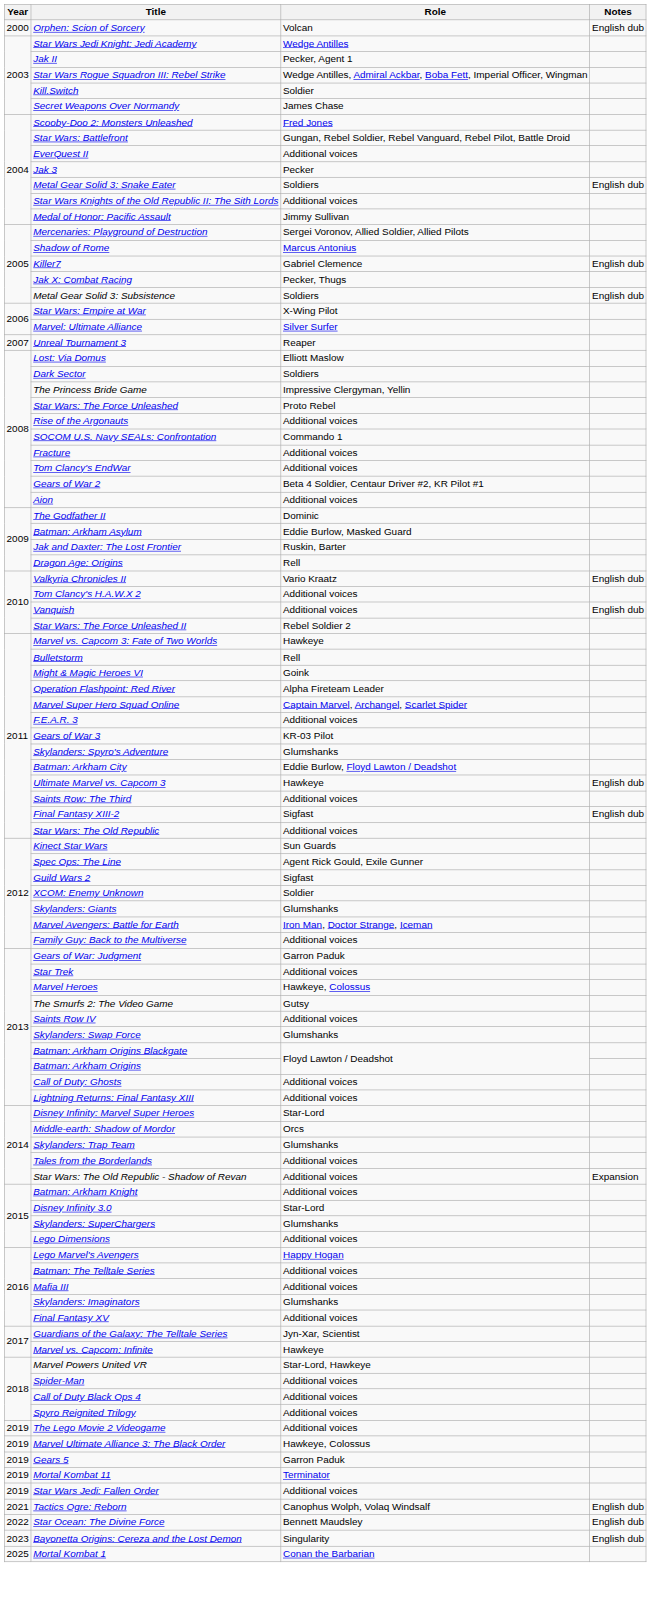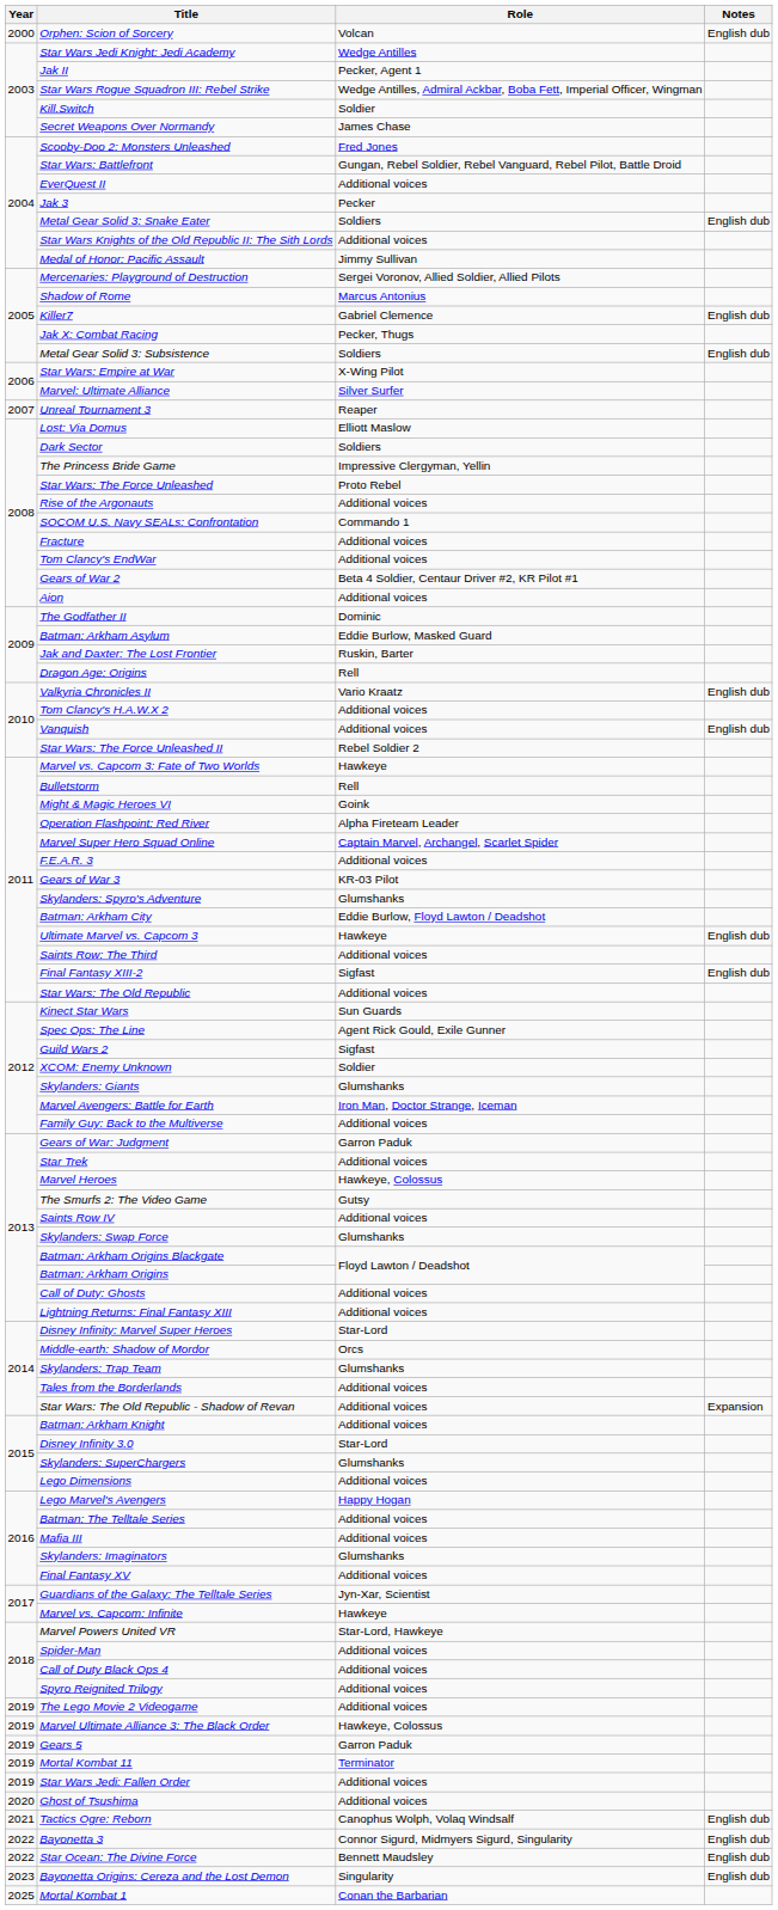+ row: 2020 | Ghost of Tsushima | Additional voices
+ row: 2022 | Bayonetta 3 | Connor Sigurd, Midmyers Sigurd, Singularity | English dub
